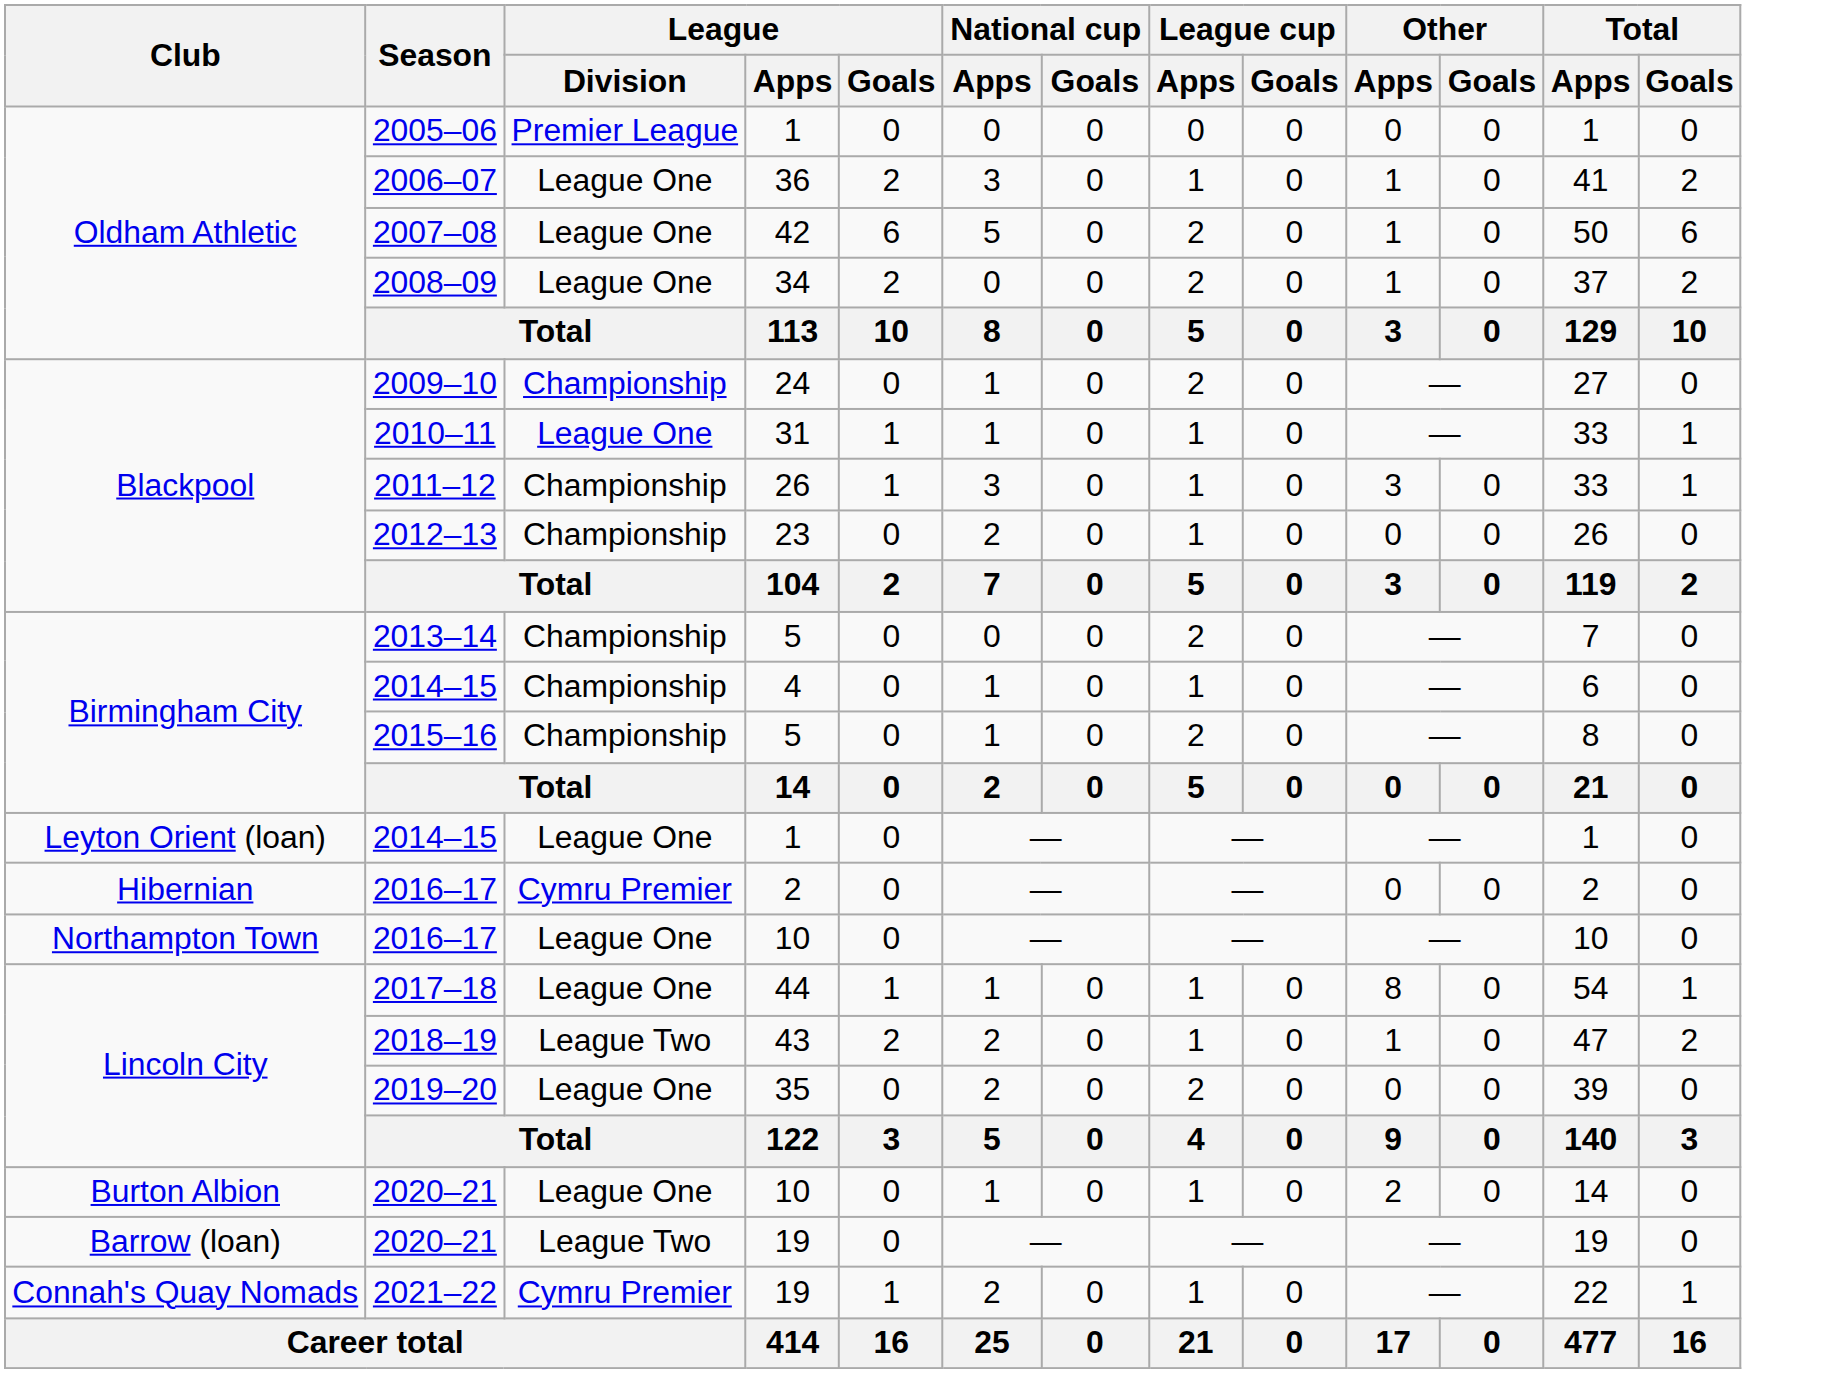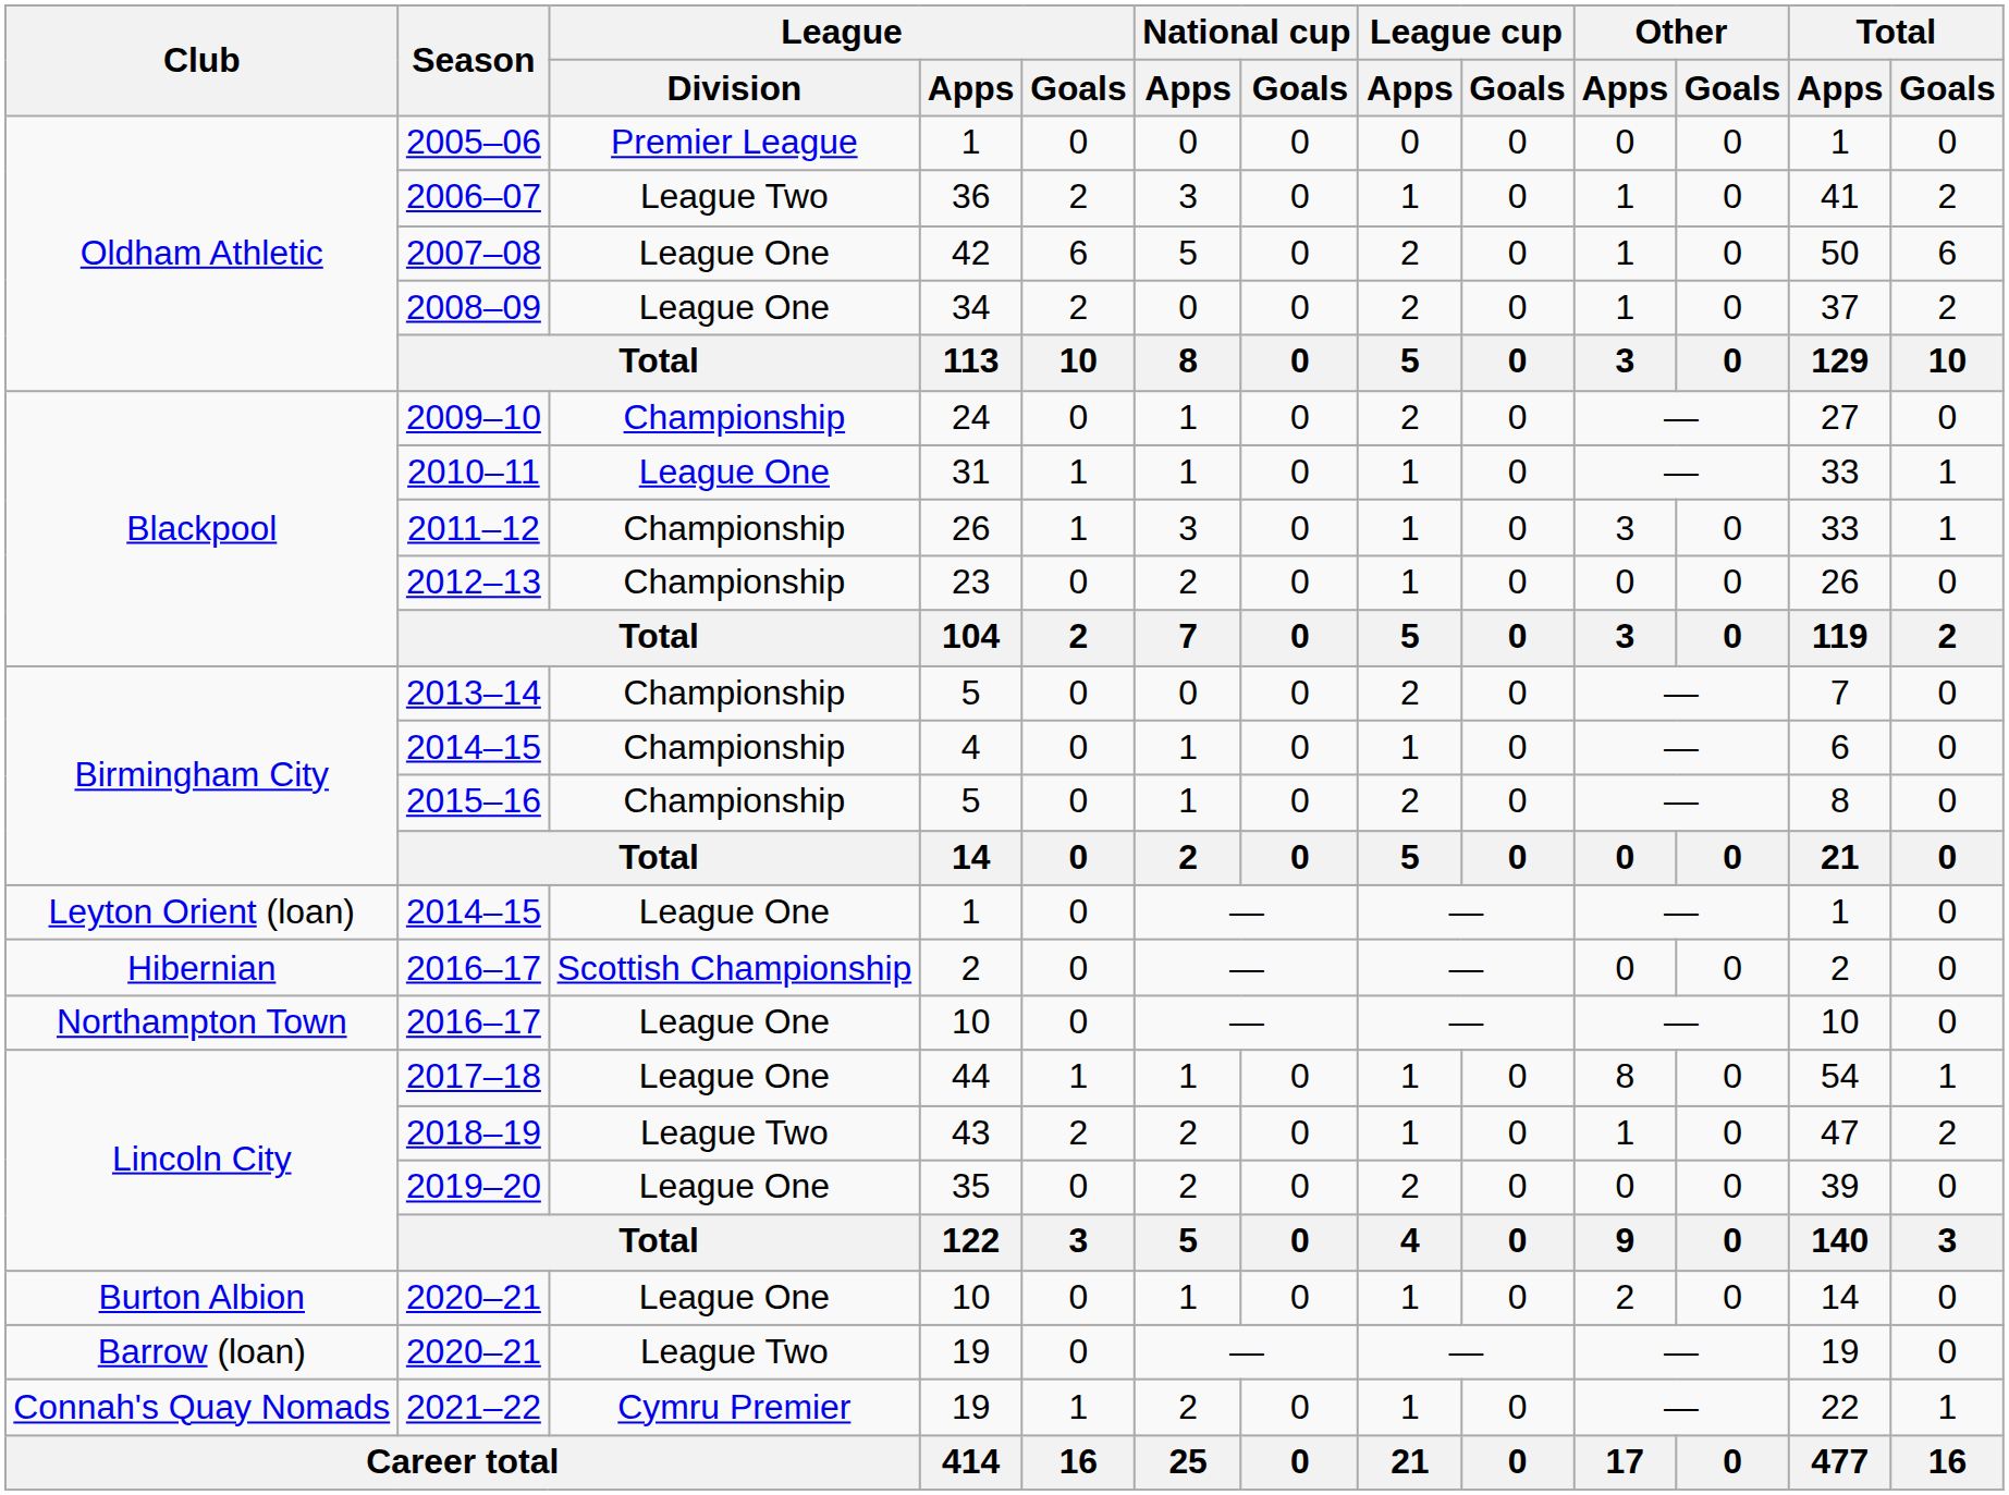2006–07 | League / Division: League One -> League Two
2016–17 / 2 | League / Division: Cymru Premier -> Scottish Championship
